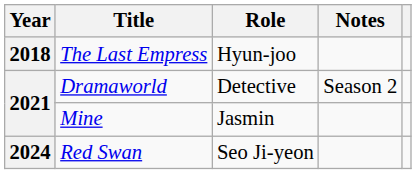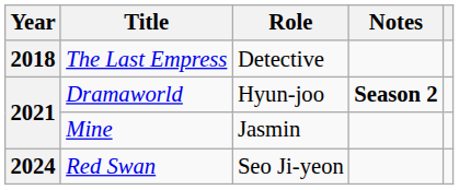The Last Empress | Role: Hyun-joo -> Detective
Dramaworld | Role: Detective -> Hyun-joo
Dramaworld | Notes: normal -> bold
